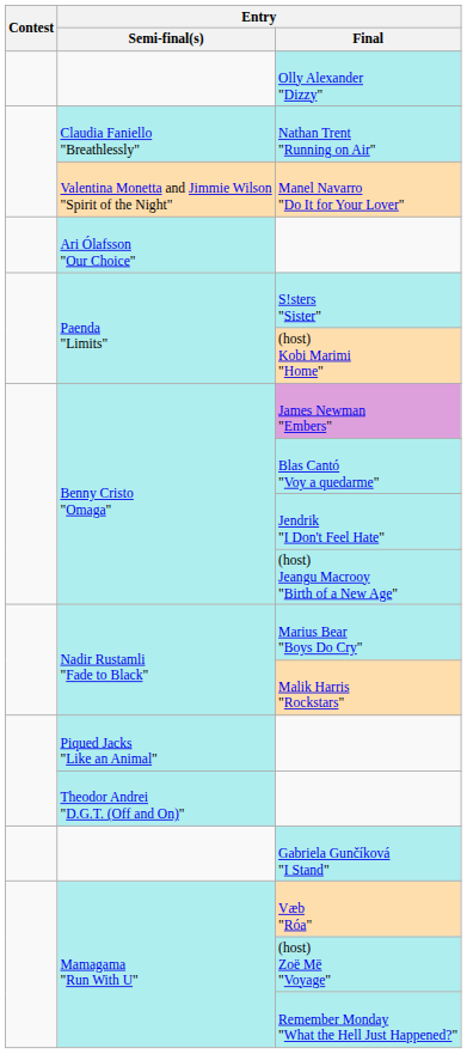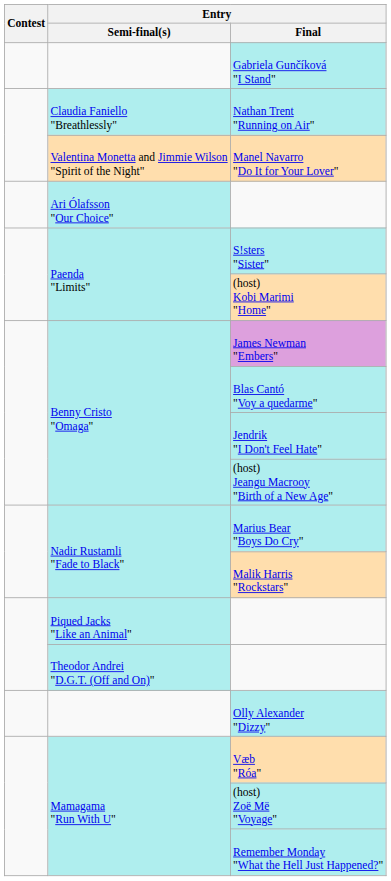rows swapped: Gabriela Gunčíková "I Stand" <-> Olly Alexander "Dizzy"
